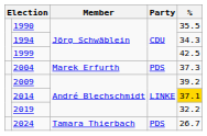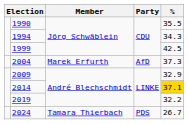2004 | Party: PDS -> AfD
2009 | %: 39.2 -> 32.9
